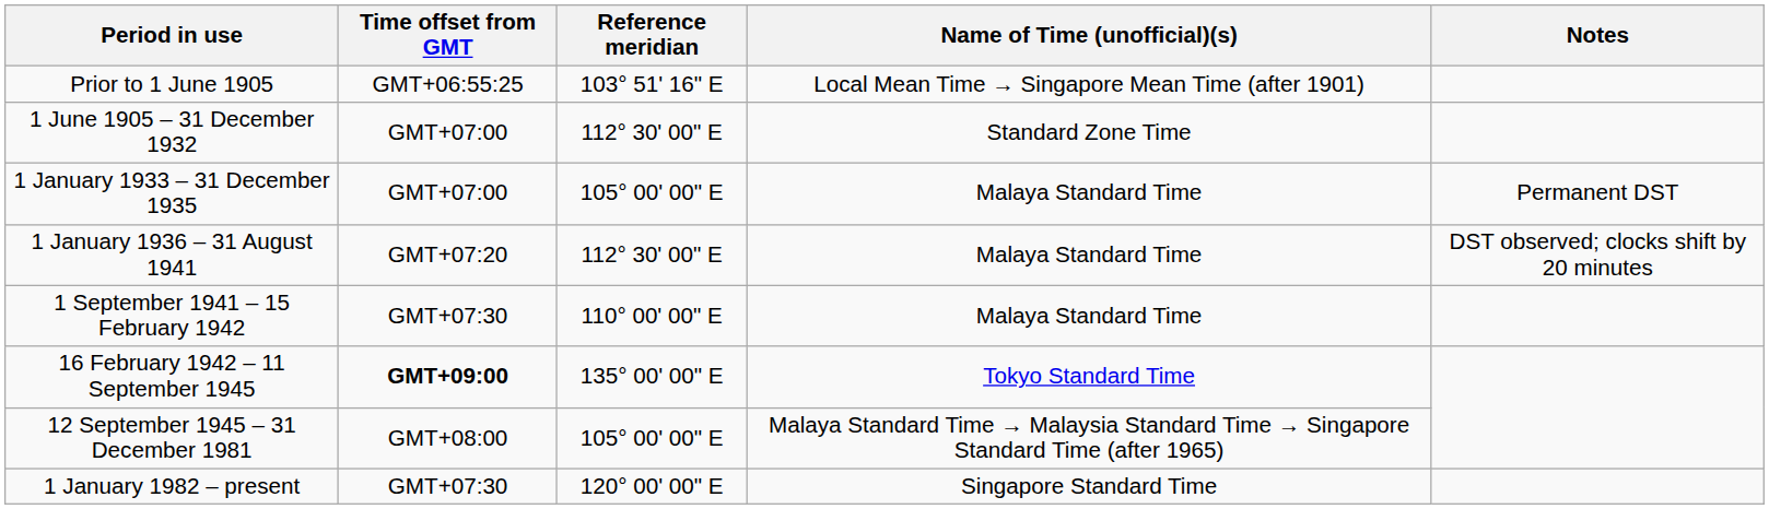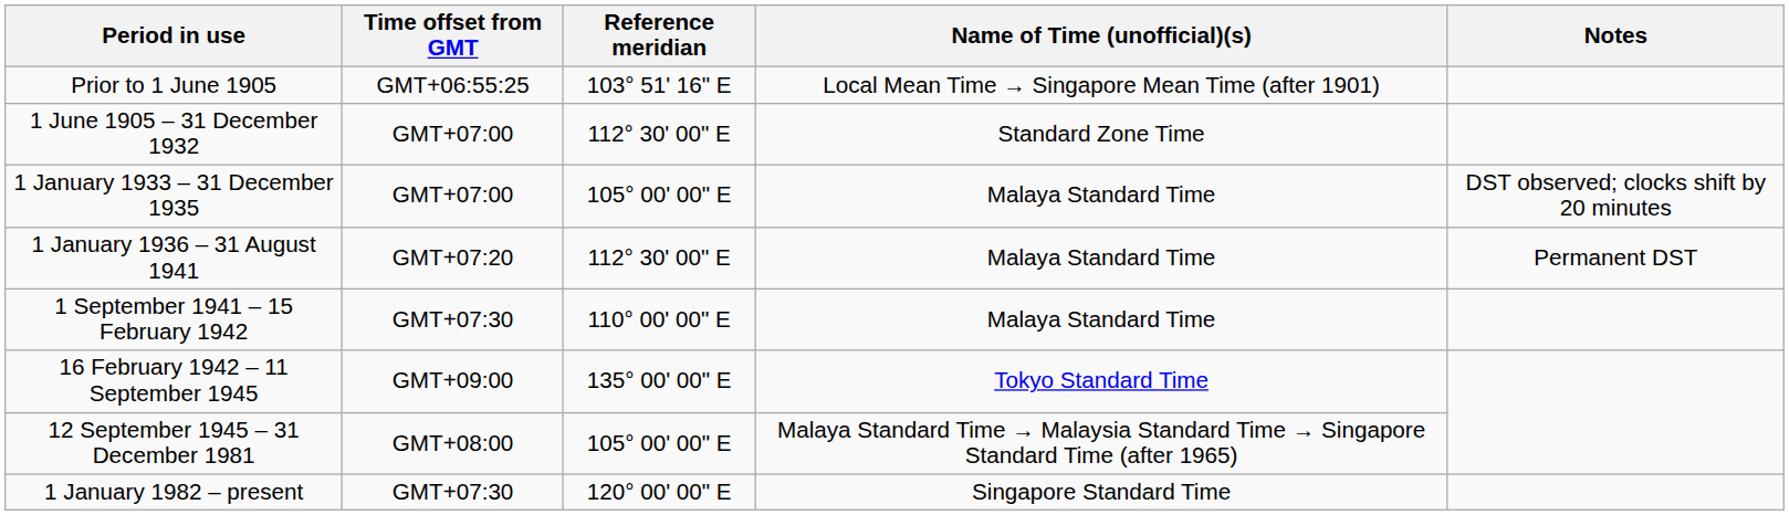1 January 1933 – 31 December 1935 | Notes: Permanent DST -> DST observed; clocks shift by 20 minutes
1 January 1936 – 31 August 1941 | Notes: DST observed; clocks shift by 20 minutes -> Permanent DST
16 February 1942 – 11 September 1945 | Time offset from GMT: bold -> normal
